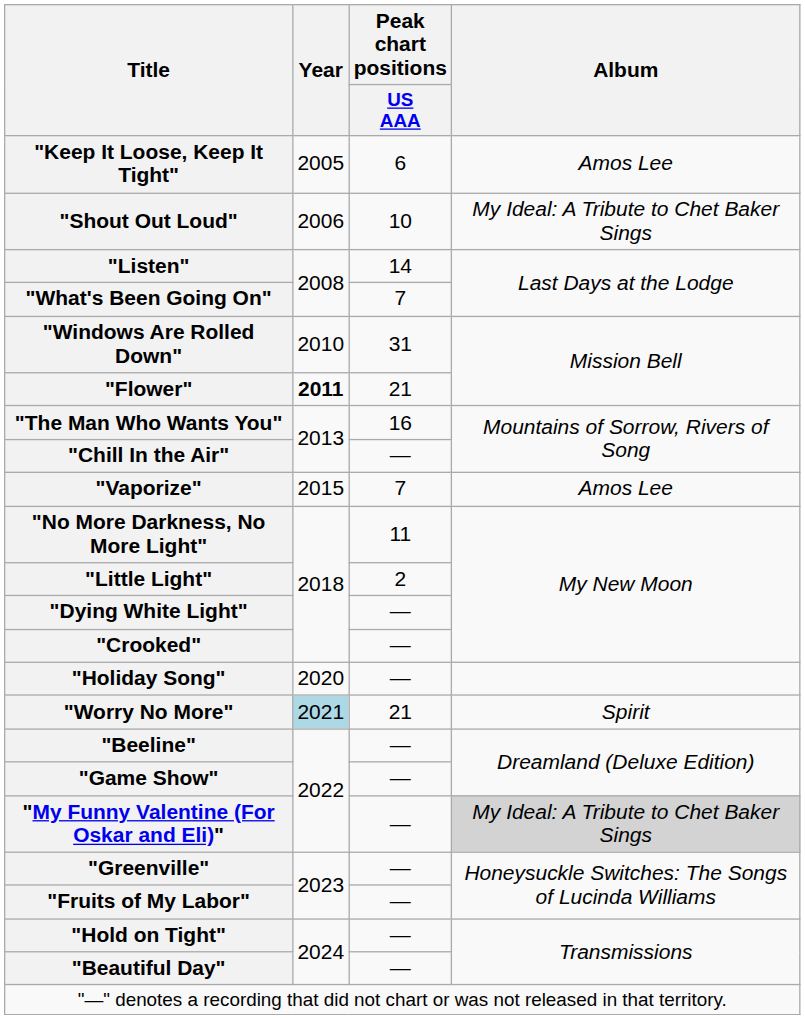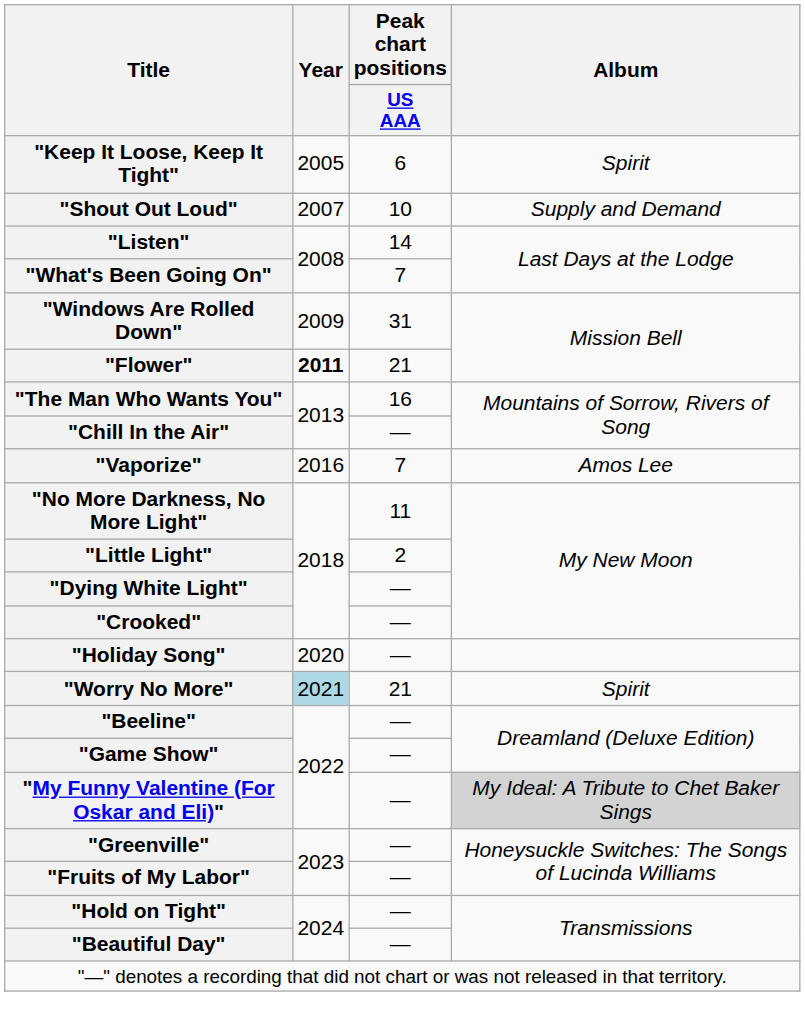"Keep It Loose, Keep It Tight" | Album: Amos Lee -> Spirit
"Shout Out Loud" | Year: 2006 -> 2007
"Shout Out Loud" | Album: My Ideal: A Tribute to Chet Baker Sings -> Supply and Demand
"Windows Are Rolled Down" | Year: 2010 -> 2009
"Vaporize" | Year: 2015 -> 2016
